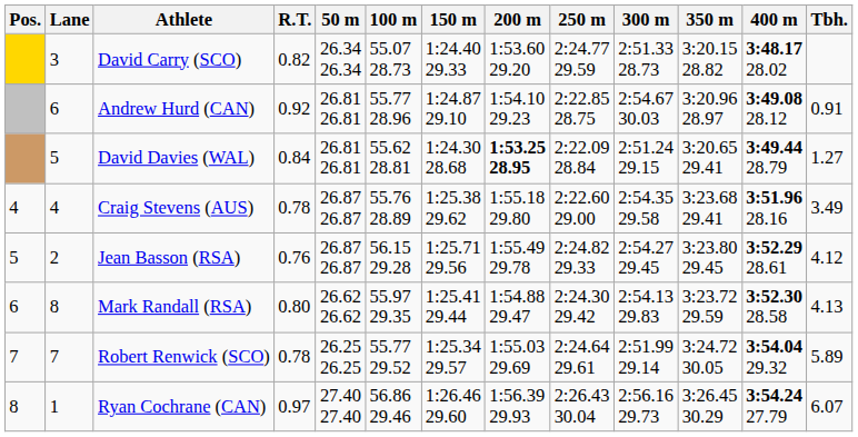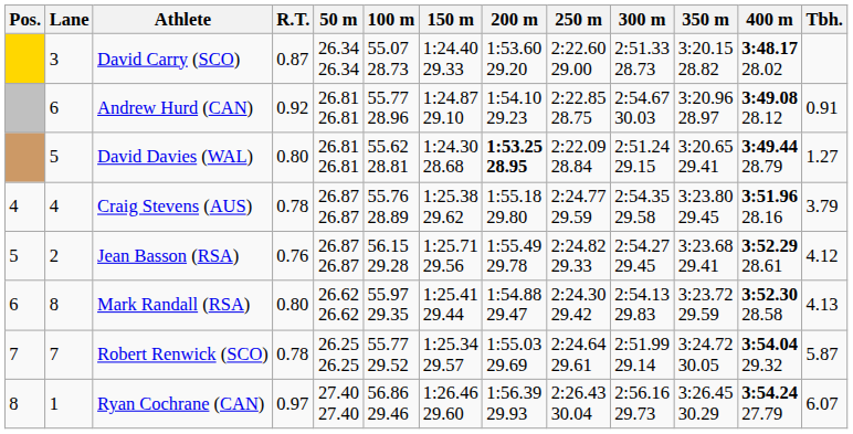David Carry (SCO) | R.T.: 0.82 -> 0.87
David Carry (SCO) | 250 m: 2:24.77 29.59 -> 2:22.60 29.00
David Davies (WAL) | R.T.: 0.84 -> 0.80
Craig Stevens (AUS) | 250 m: 2:22.60 29.00 -> 2:24.77 29.59
Craig Stevens (AUS) | 350 m: 3:23.68 29.41 -> 3:23.80 29.45
Craig Stevens (AUS) | Tbh.: 3.49 -> 3.79
Jean Basson (RSA) | 350 m: 3:23.80 29.45 -> 3:23.68 29.41
Robert Renwick (SCO) | Tbh.: 5.89 -> 5.87
